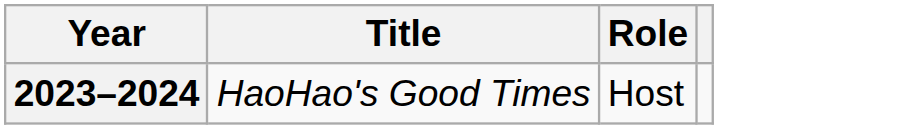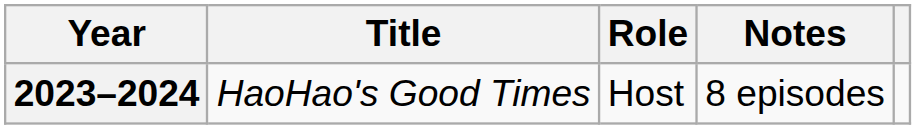+ column: Notes | 8 episodes
